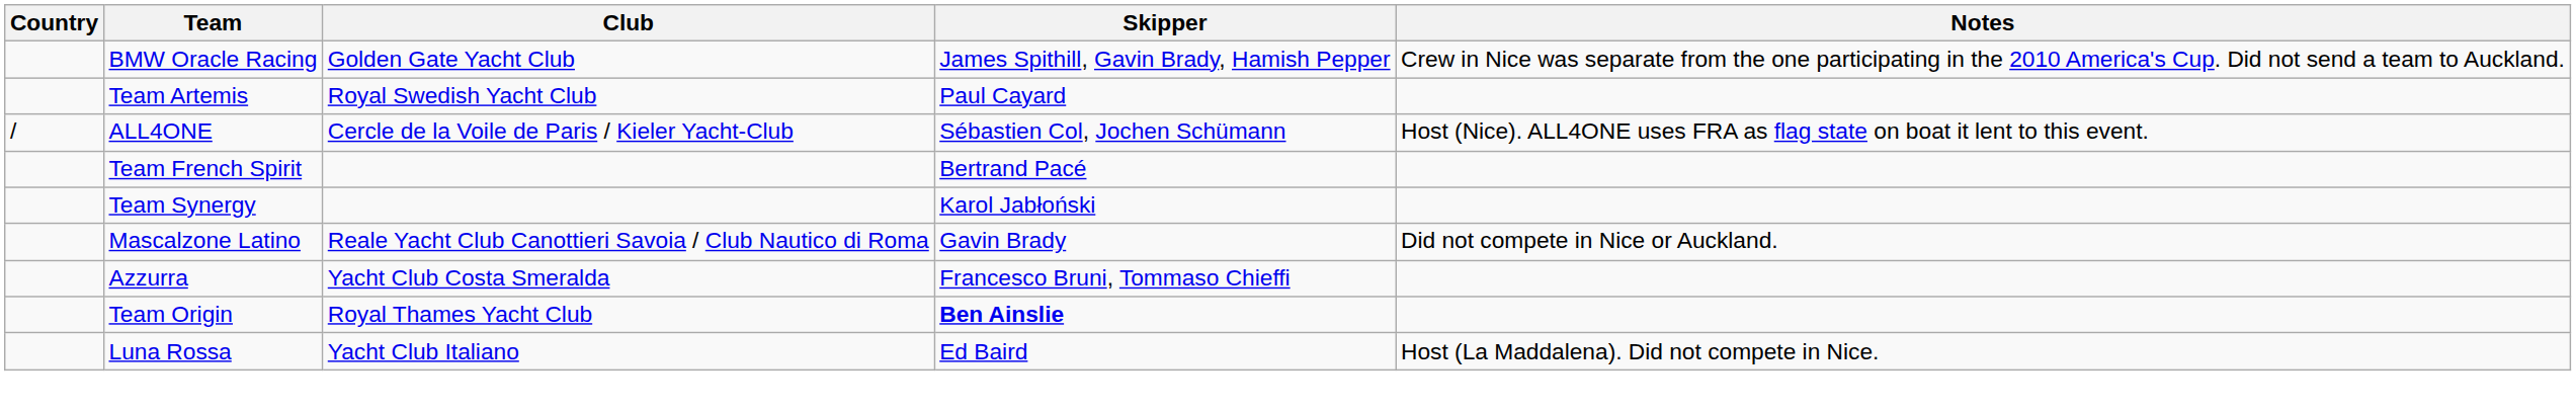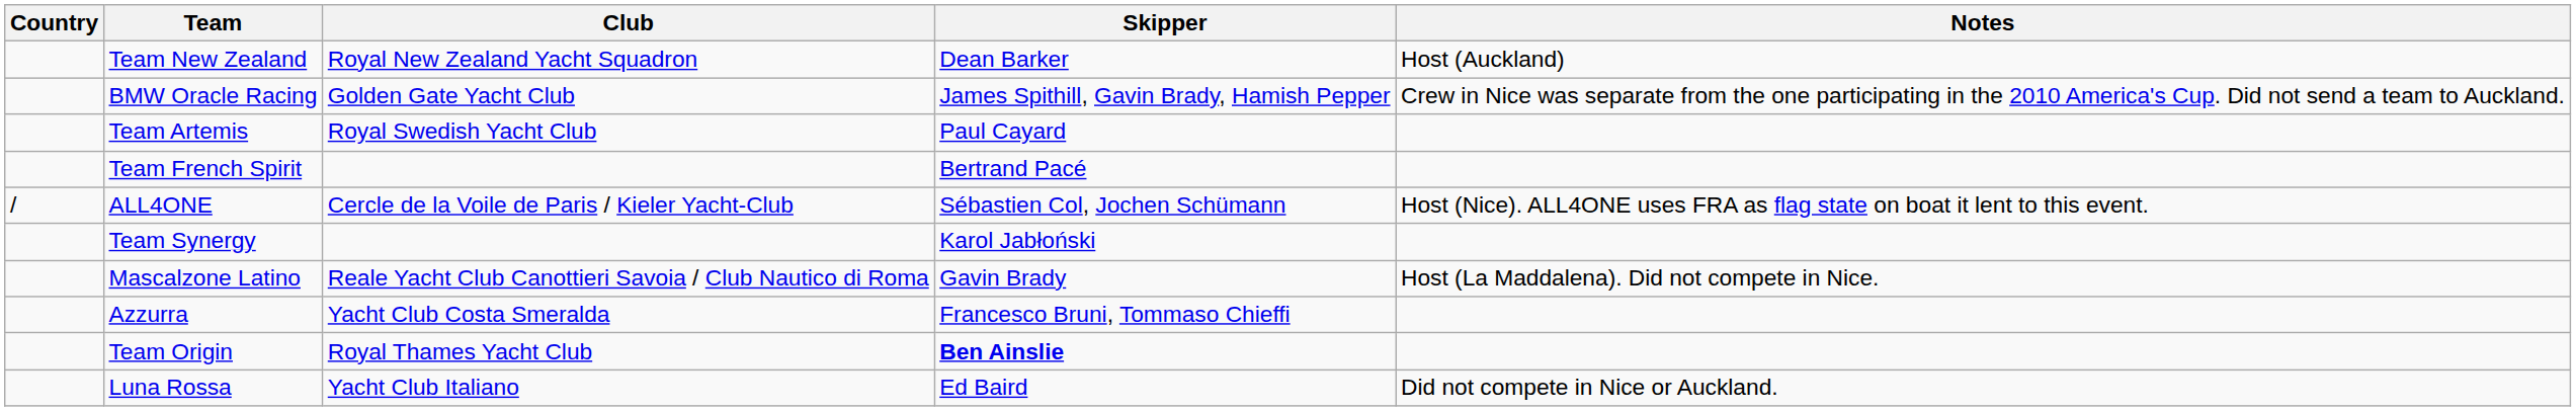+ row: Team New Zealand | Royal New Zealand Yacht Squadron | Dean Barker | Host (Auckland)
rows swapped: ALL4ONE <-> Team French Spirit
Mascalzone Latino | Notes: Did not compete in Nice or Auckland. -> Host (La Maddalena). Did not compete in Nice.
Luna Rossa | Notes: Host (La Maddalena). Did not compete in Nice. -> Did not compete in Nice or Auckland.
